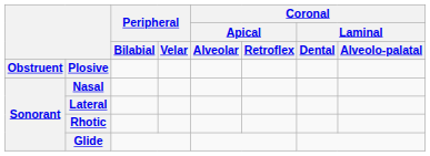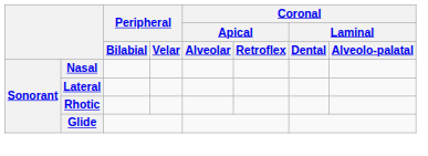- row: Obstruent | Plosive
